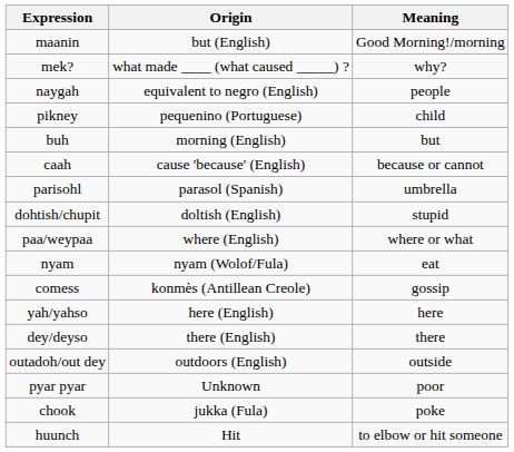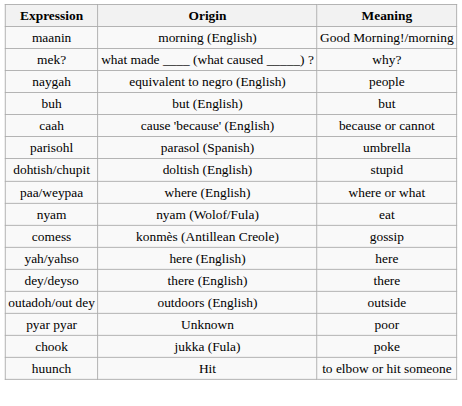maanin | Origin: but (English) -> morning (English)
- row: pikney | pequenino (Portuguese) | child
buh | Origin: morning (English) -> but (English)
